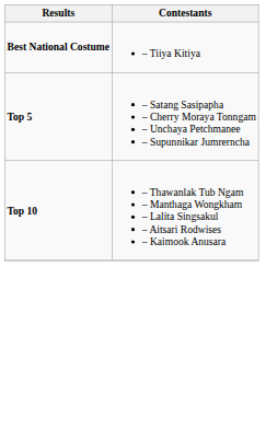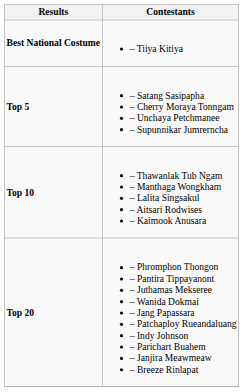+ row: Top 20 | – Phromphon Thongon – Pantira Tippayanont – Juthamas Mekseree – Wanida Dokmai – Jang Papassara – Patchaploy Rueandaluang – Indy Johnson – Parichart Buahem – Janjira Meawmeaw – Breeze Rinlapat
